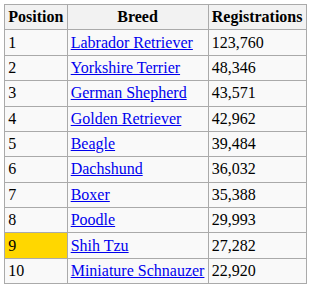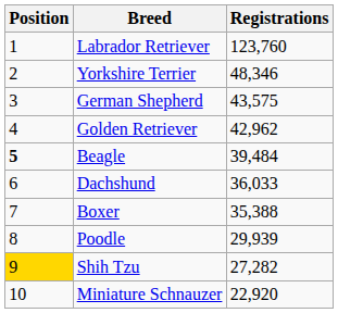German Shepherd | Registrations: 43,571 -> 43,575
Beagle | Position: normal -> bold
Dachshund | Registrations: 36,032 -> 36,033
Poodle | Registrations: 29,993 -> 29,939
